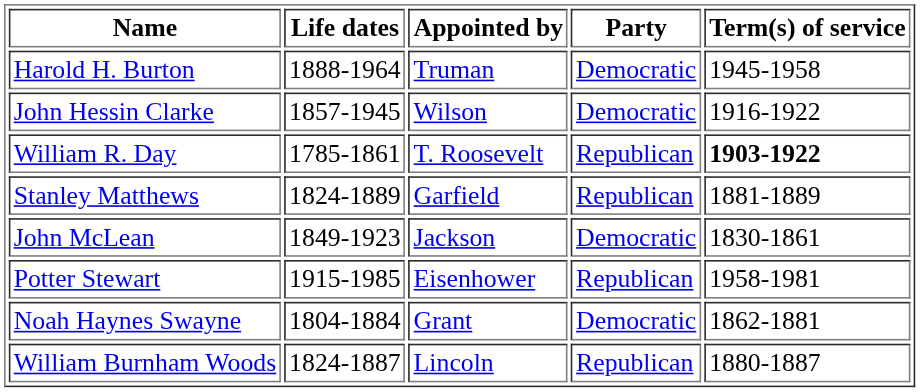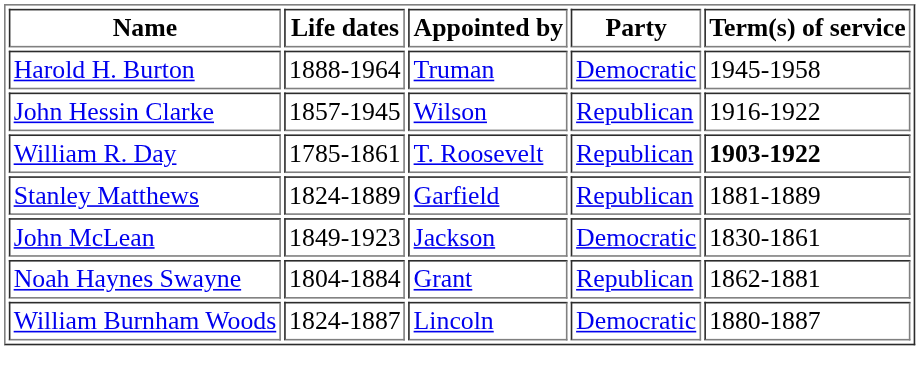John Hessin Clarke | Party: Democratic -> Republican
- row: Potter Stewart | 1915-1985 | Eisenhower | Republican | 1958-1981
Noah Haynes Swayne | Party: Democratic -> Republican
William Burnham Woods | Party: Republican -> Democratic
